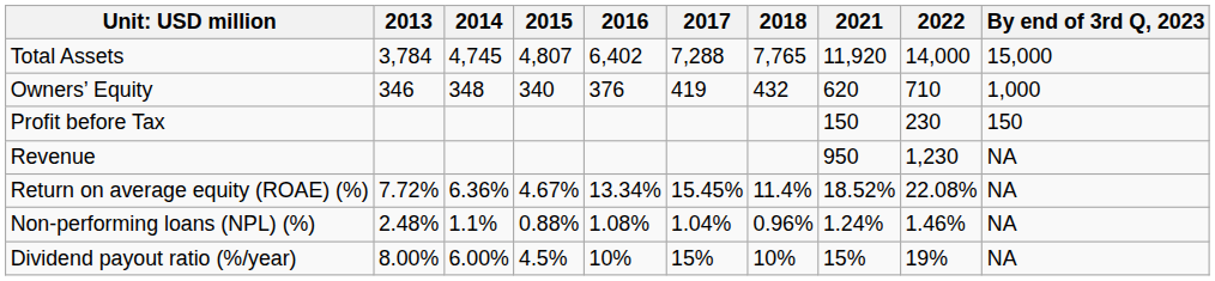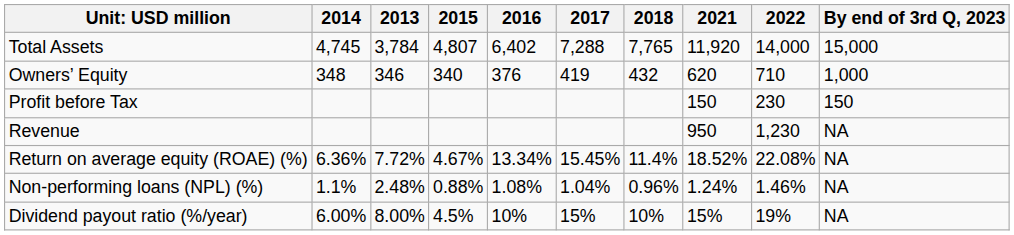columns swapped: 2013 <-> 2014
